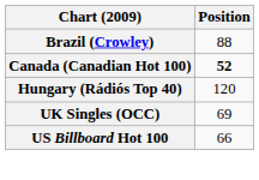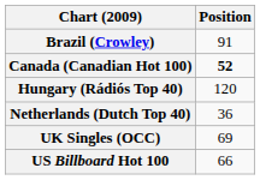Brazil (Crowley) | Position: 88 -> 91
+ row: Netherlands (Dutch Top 40) | 36
